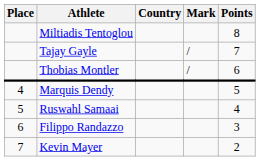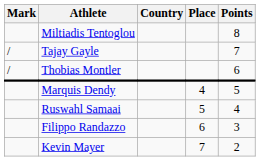columns swapped: Place <-> Mark
